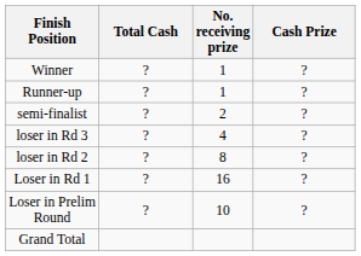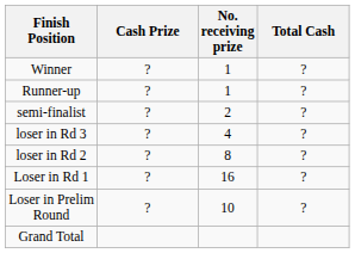columns swapped: Cash Prize <-> Total Cash
